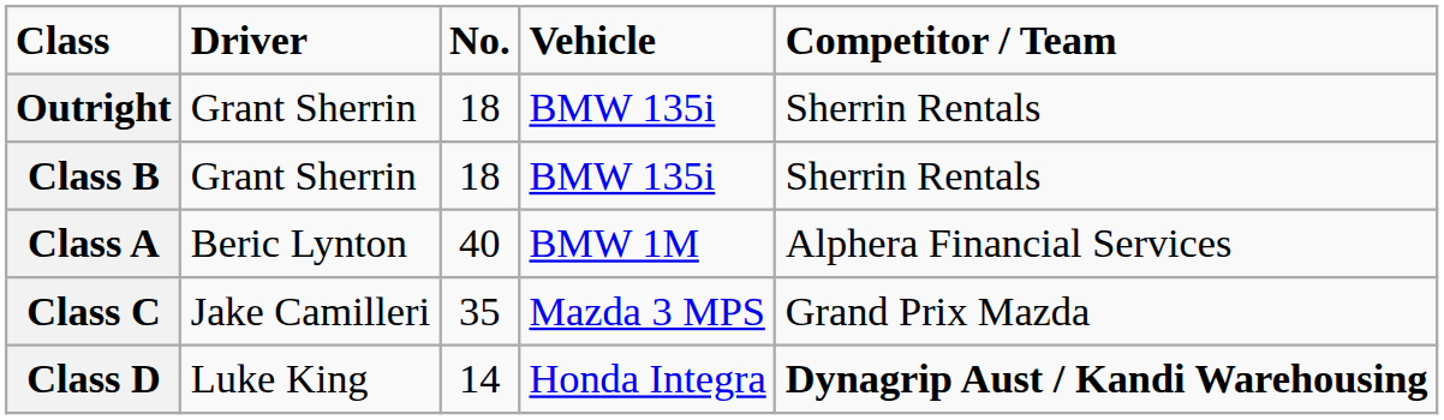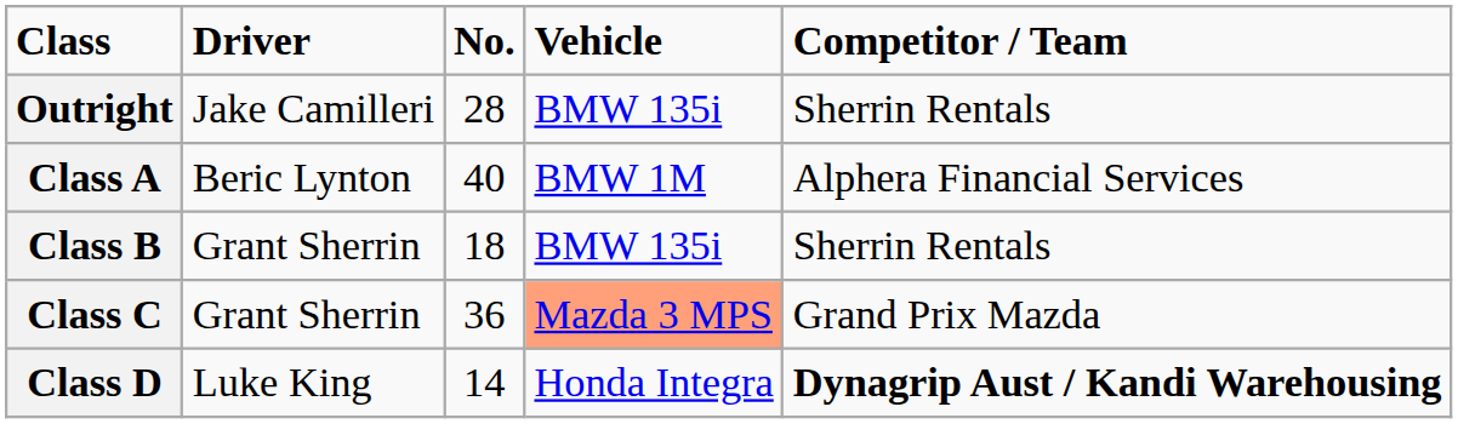Outright | column 2: Grant Sherrin -> Jake Camilleri
Outright | column 3: 18 -> 28
rows swapped: Class A <-> Class B
Class C | column 2: Jake Camilleri -> Grant Sherrin
Class C | column 3: 35 -> 36
Class C | column 4: no background -> lightsalmon background
